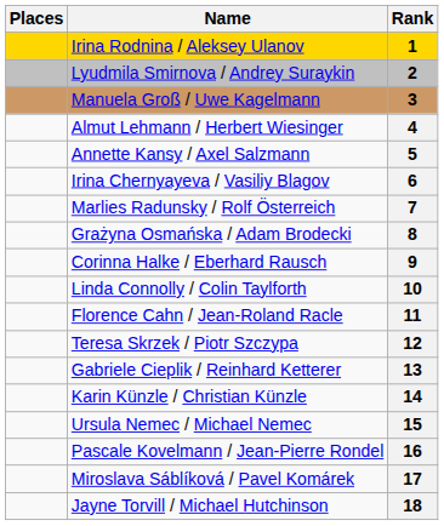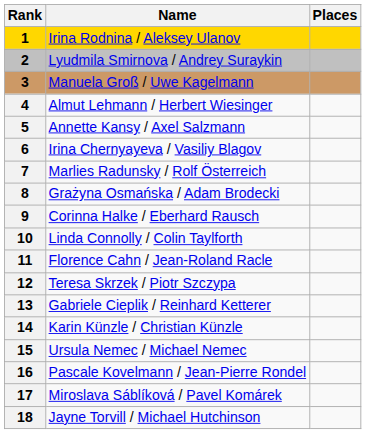columns swapped: Rank <-> Places
